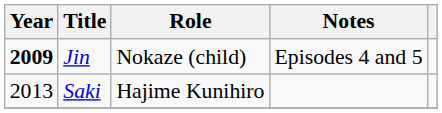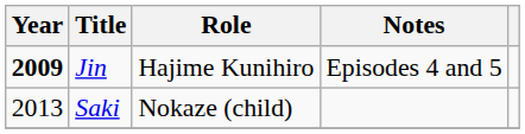Jin | Role: Nokaze (child) -> Hajime Kunihiro
Saki | Role: Hajime Kunihiro -> Nokaze (child)
